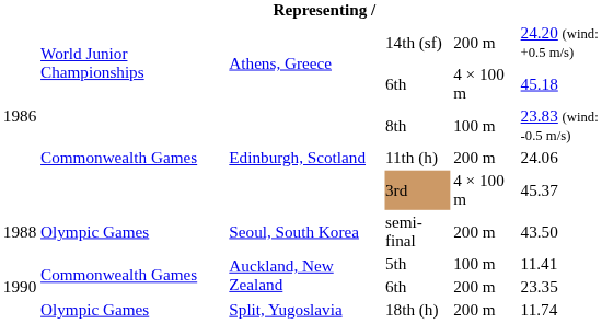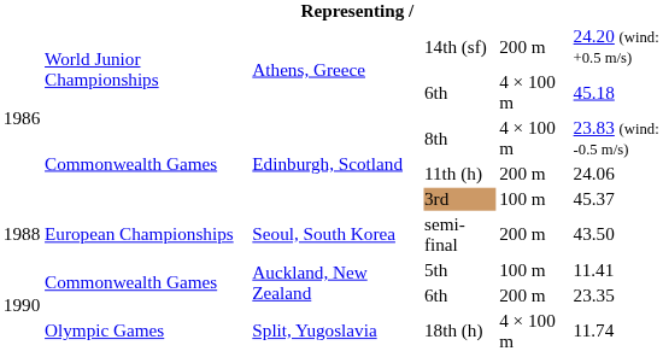8th | column 5: 100 m -> 4 × 100 m
3rd | column 5: 4 × 100 m -> 100 m
semi-final | column 2: Olympic Games -> European Championships
18th (h) | column 5: 200 m -> 4 × 100 m
